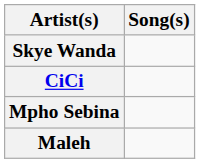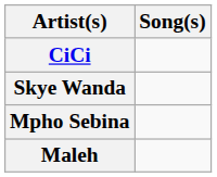rows swapped: Skye Wanda <-> CiCi
